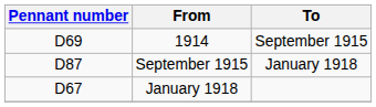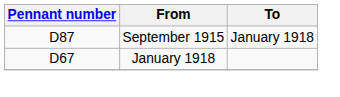- row: D69 | 1914 | September 1915
